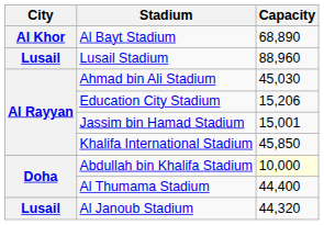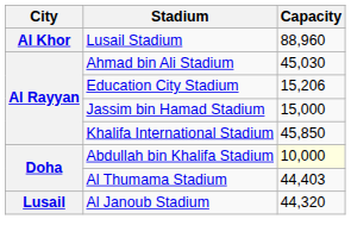- row: Al Khor | Al Bayt Stadium | 68,890
Lusail Stadium | City: Lusail -> Al Khor
Jassim bin Hamad Stadium | Capacity: 15,001 -> 15,000
Al Thumama Stadium | Capacity: 44,400 -> 44,403
